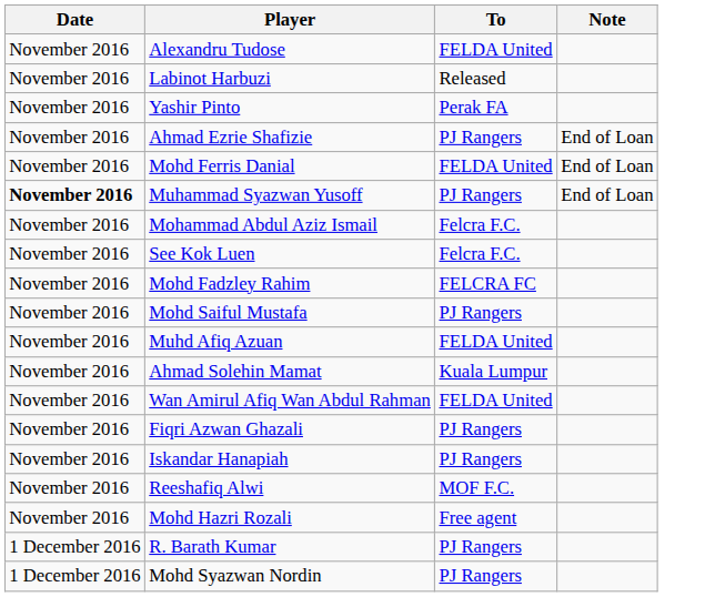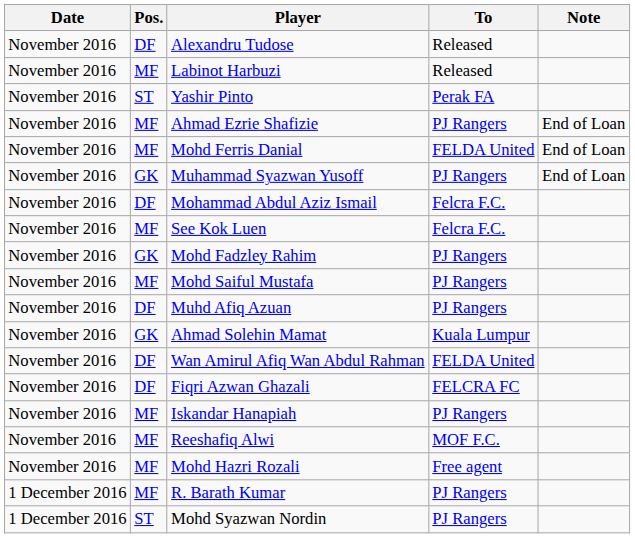+ column: Pos. | DF | MF | ST | MF | MF | GK | DF | MF | GK | MF | DF | GK | DF | DF | MF | MF | MF | MF | ST
Alexandru Tudose | To: FELDA United -> Released
Muhammad Syazwan Yusoff | Date: bold -> normal
Mohd Fadzley Rahim | To: FELCRA FC -> PJ Rangers
Muhd Afiq Azuan | To: FELDA United -> PJ Rangers
Fiqri Azwan Ghazali | To: PJ Rangers -> FELCRA FC
